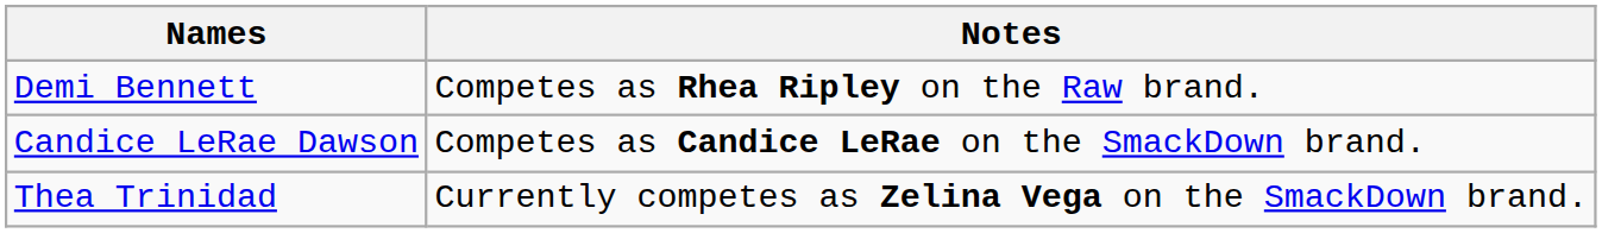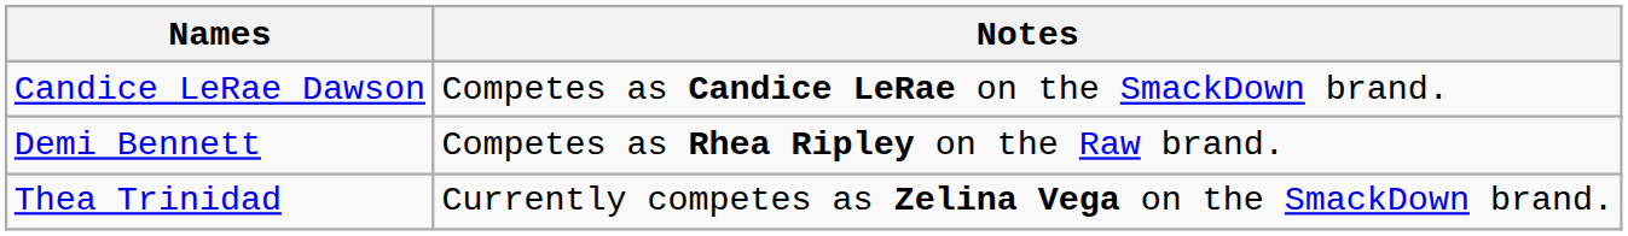rows swapped: Candice LeRae Dawson <-> Demi Bennett
